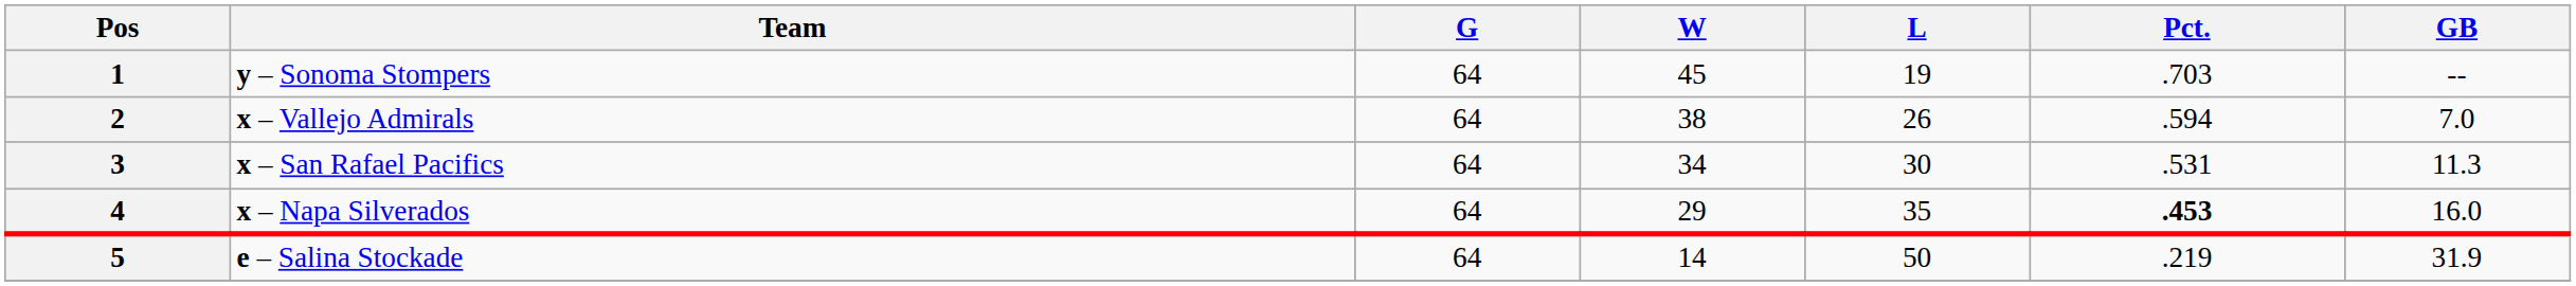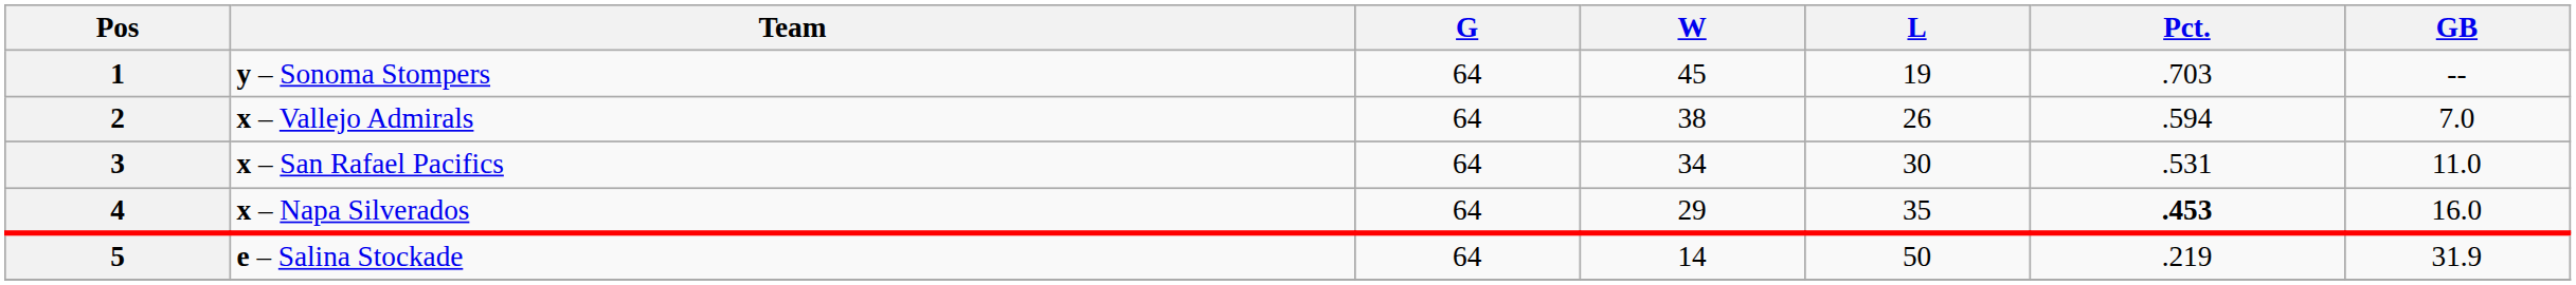3 | GB: 11.3 -> 11.0
